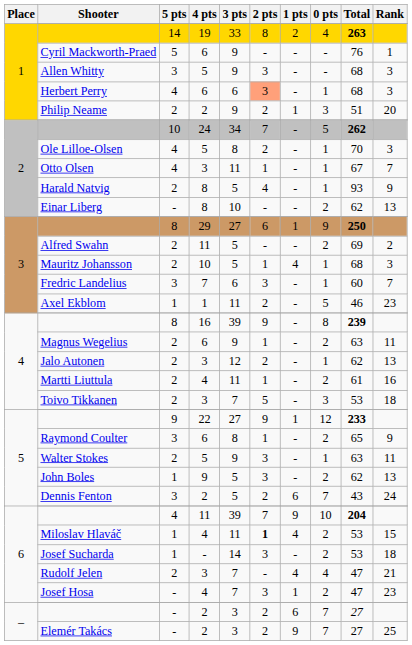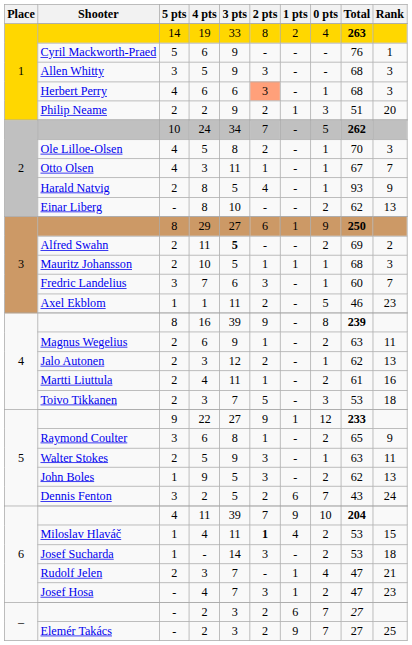Alfred Swahn | 3 pts: normal -> bold
Mauritz Johansson | 1 pts: 4 -> 1
Rudolf Jelen | 1 pts: 4 -> 1
